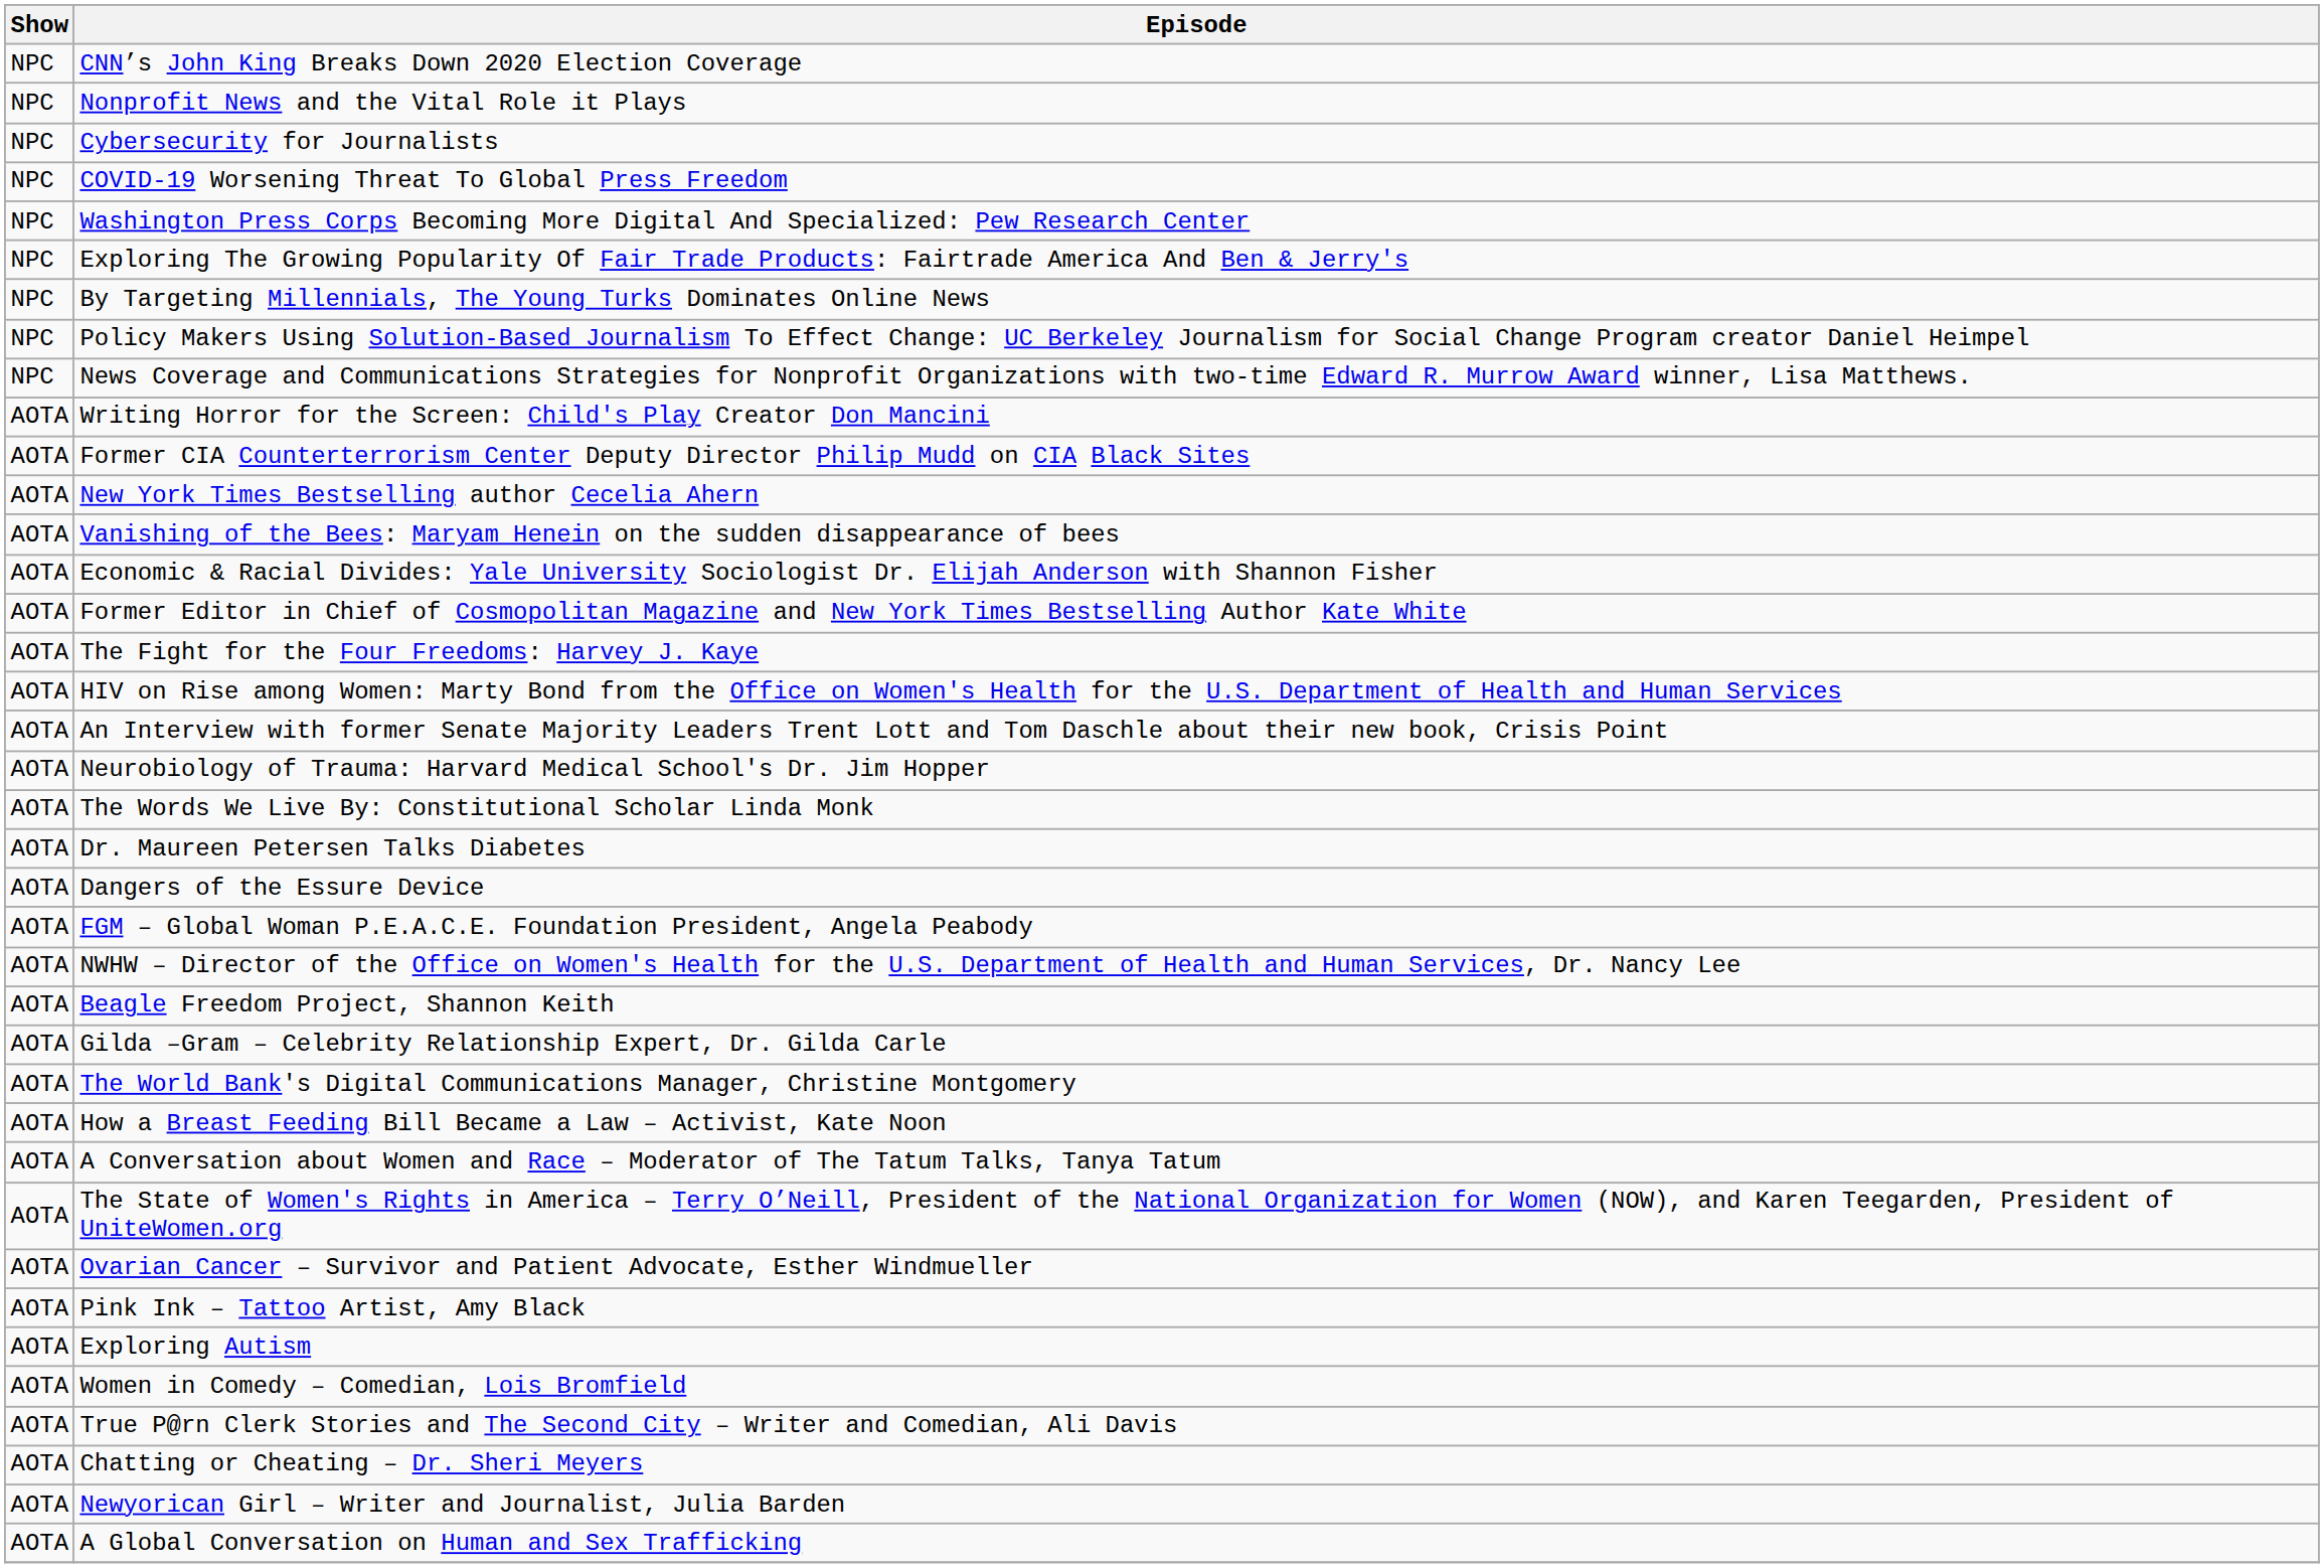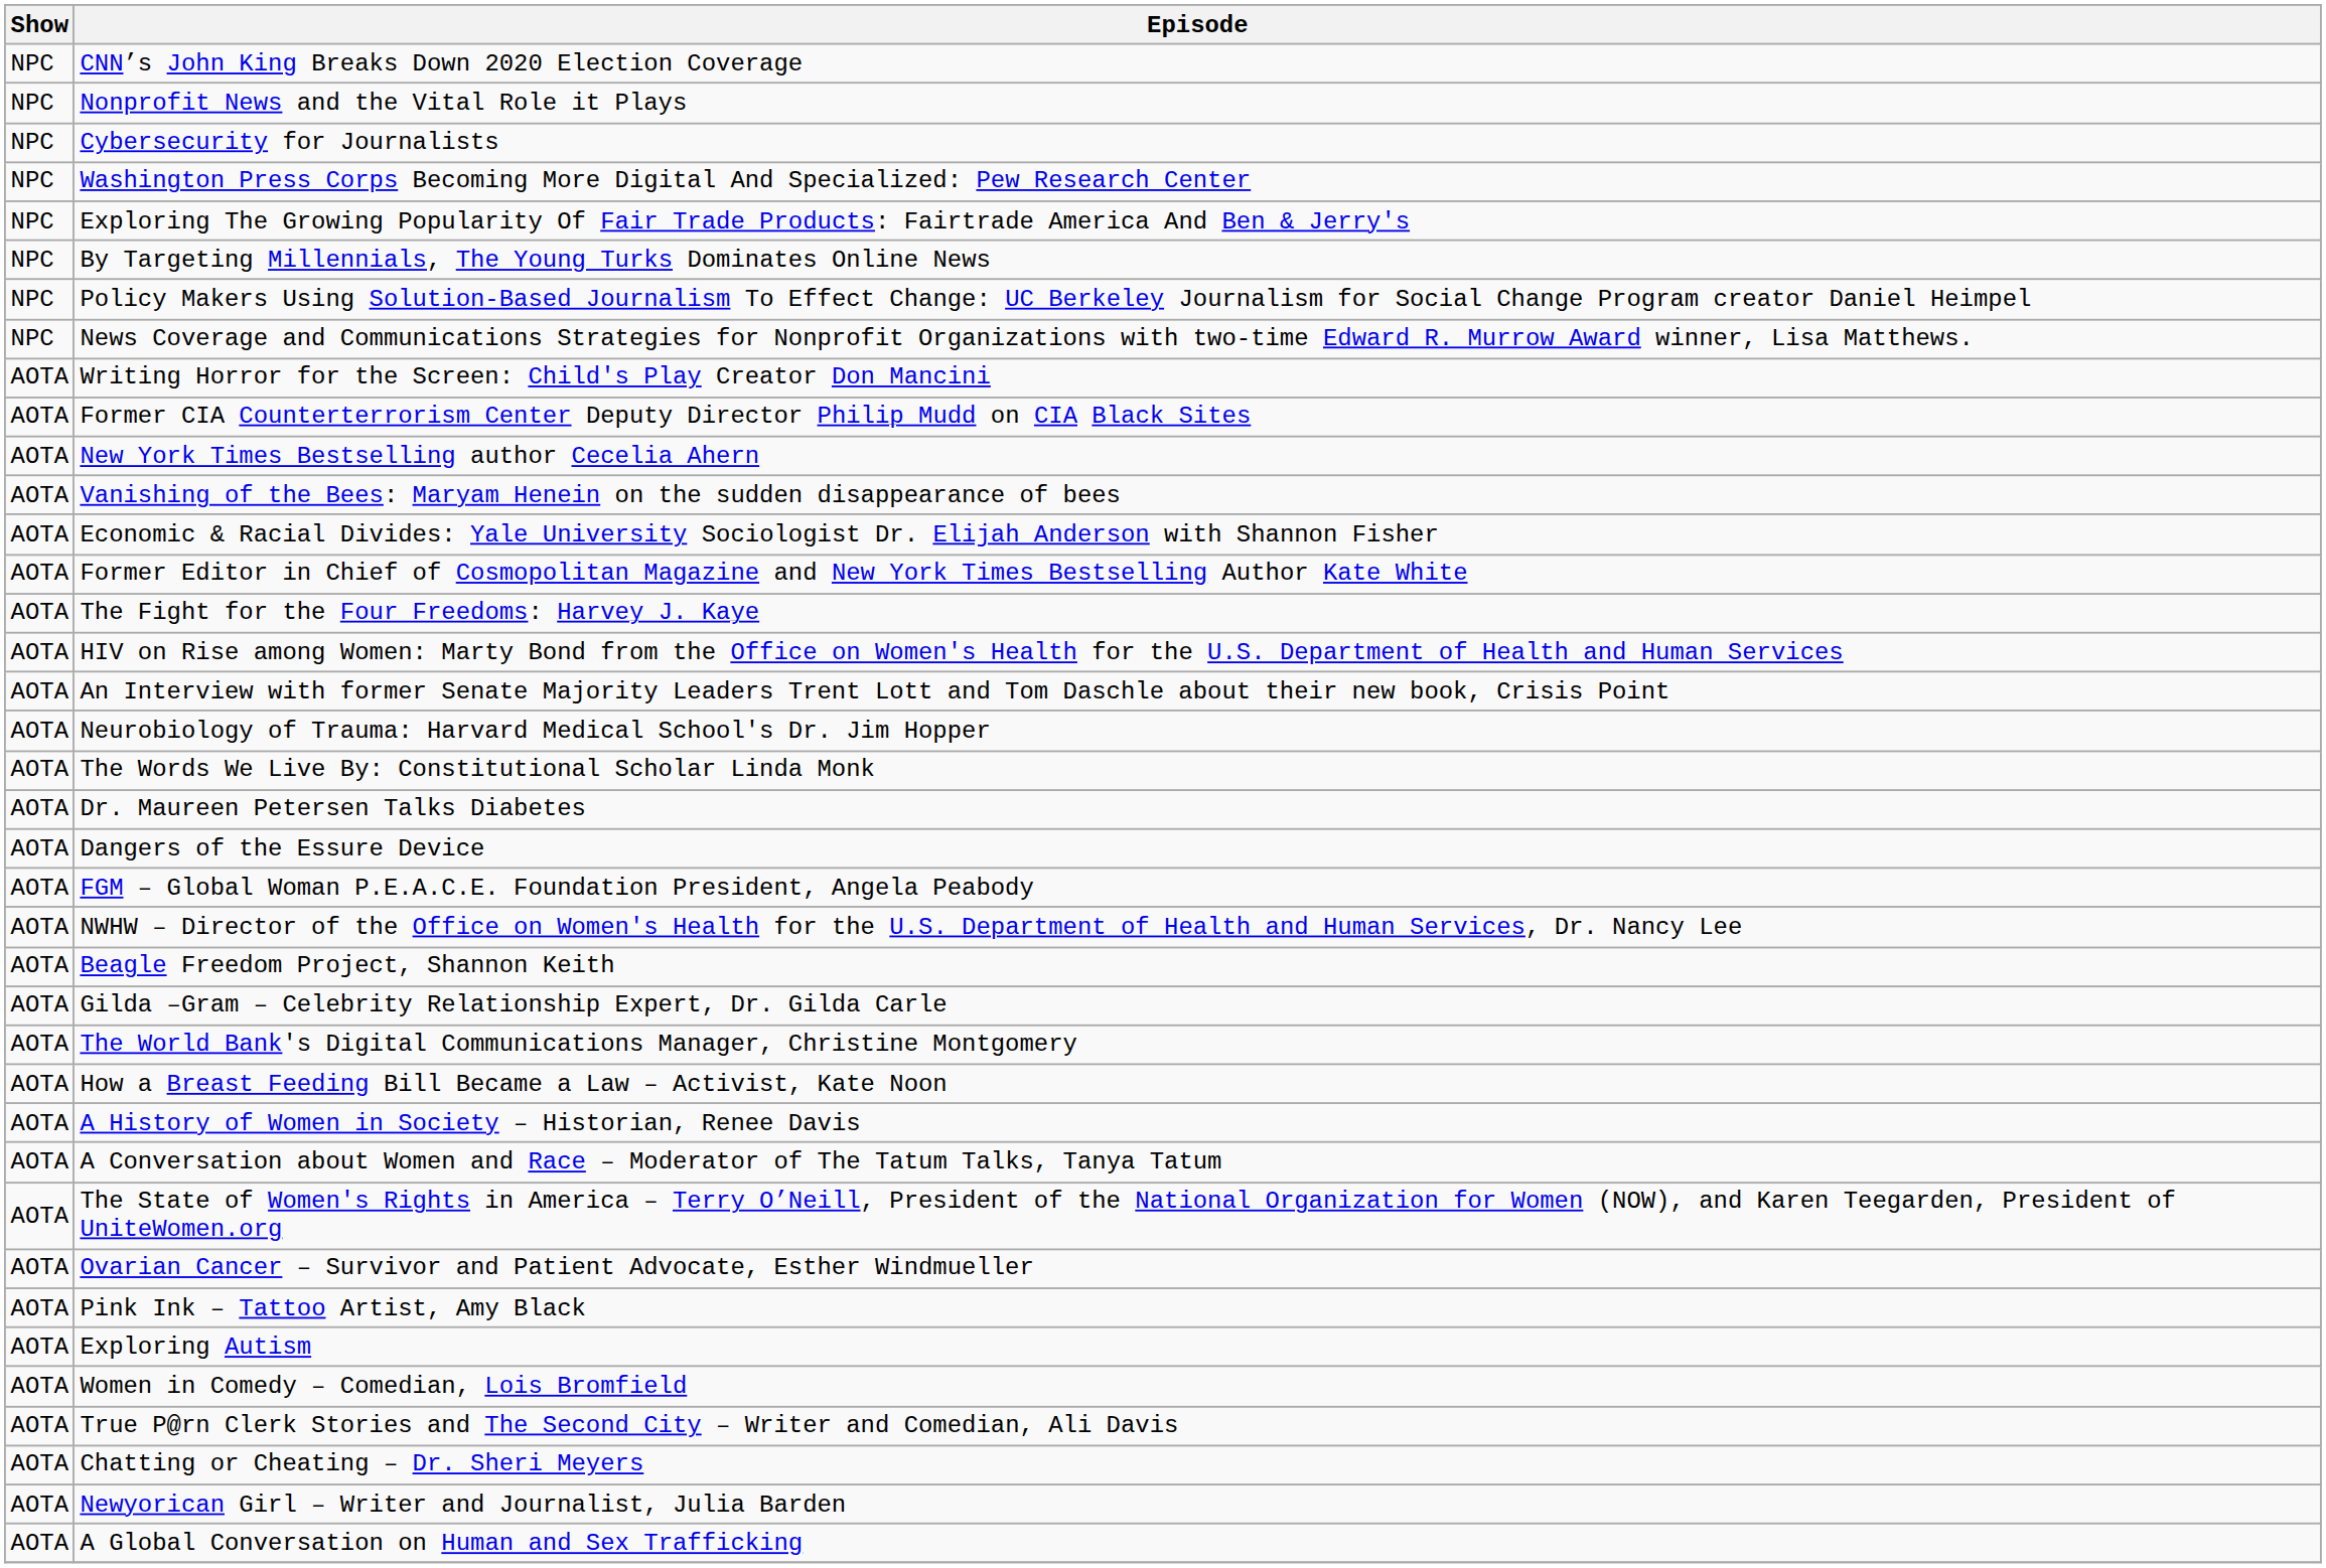- row: NPC | COVID-19 Worsening Threat To Global Press Freedom
+ row: AOTA | A History of Women in Society – Historian, Renee Davis
